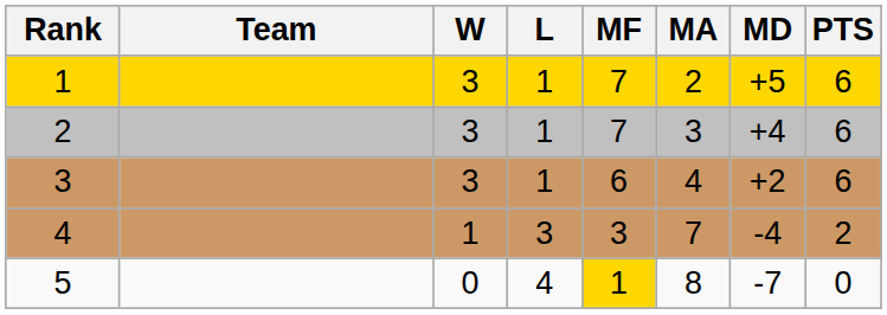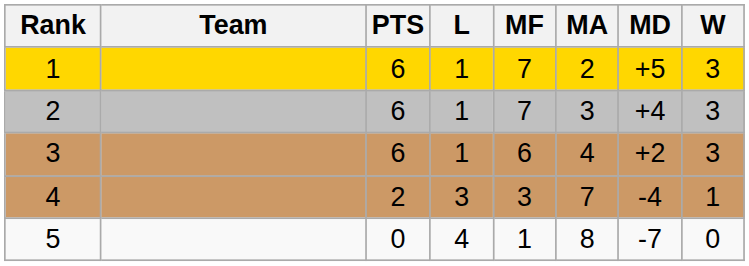columns swapped: W <-> PTS
5 | MF: gold background -> no background
